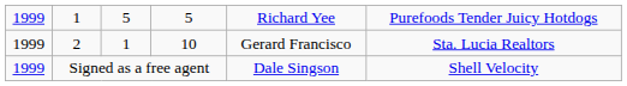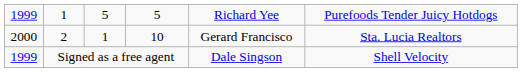2 | column 1: 1999 -> 2000
